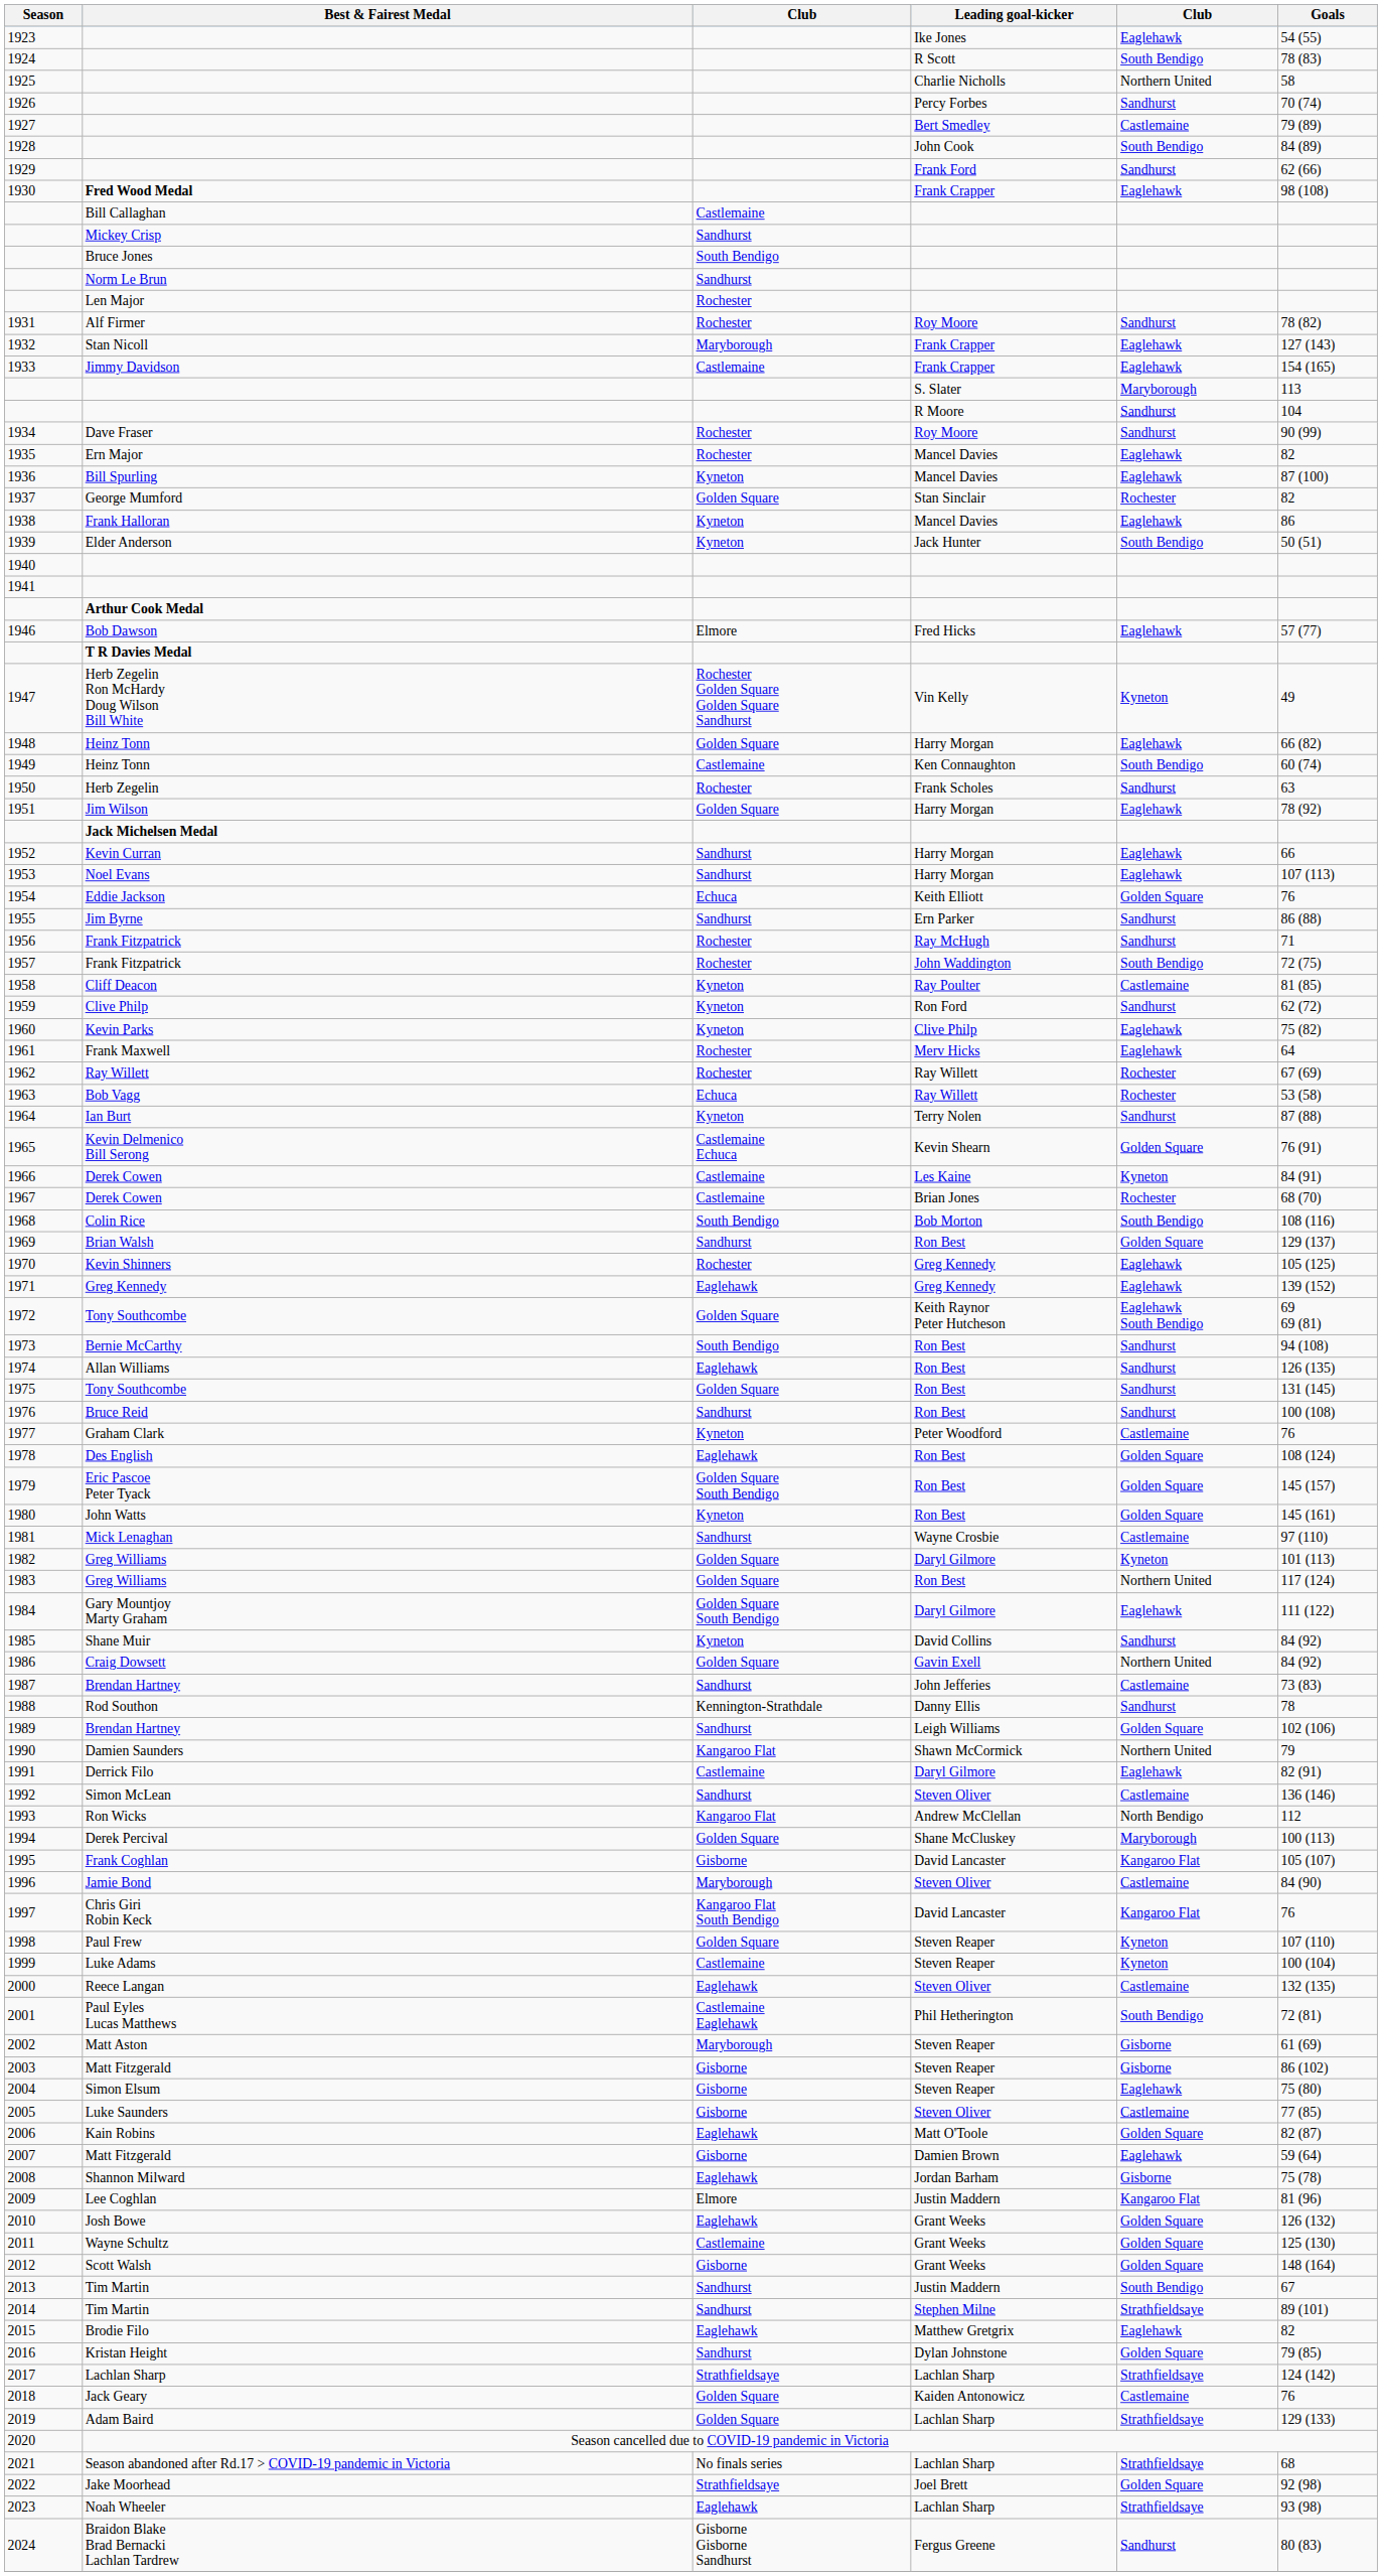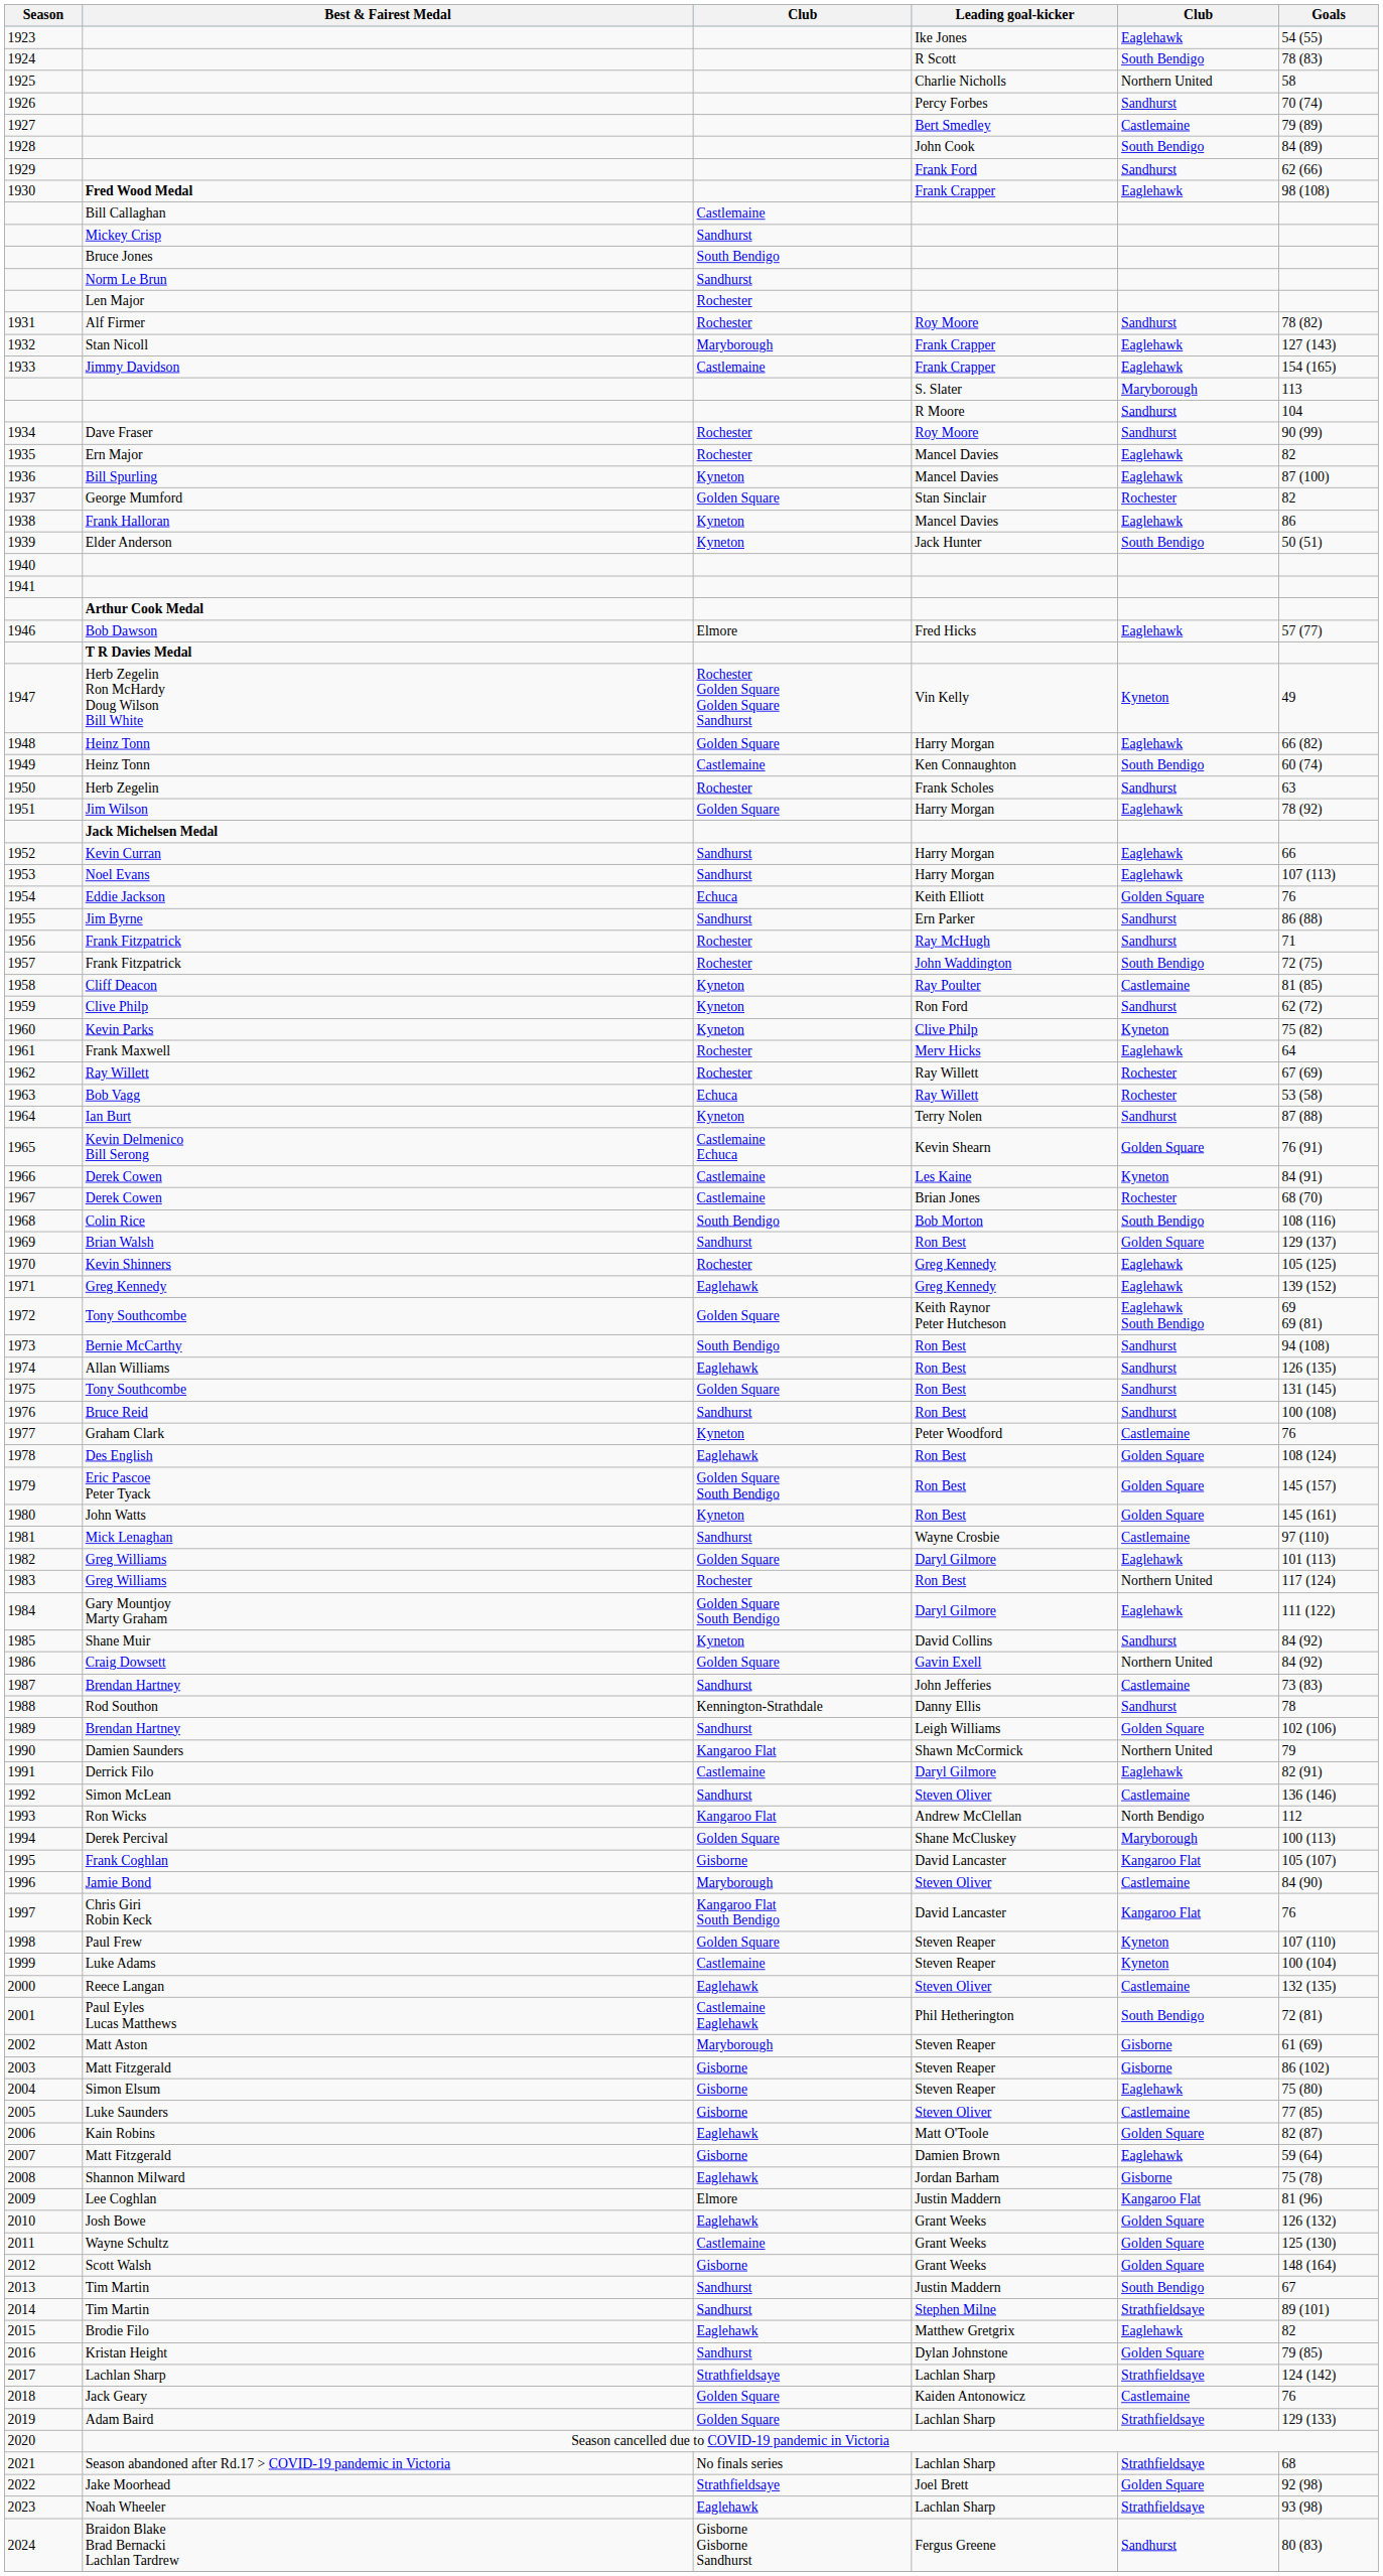1960 | column 5: Eaglehawk -> Kyneton
1982 | column 5: Kyneton -> Eaglehawk
1983 | column 3: Golden Square -> Rochester
